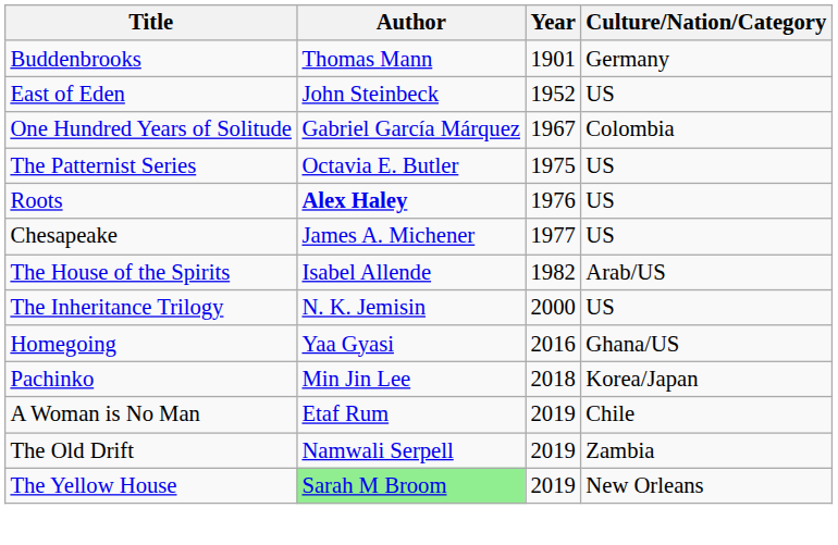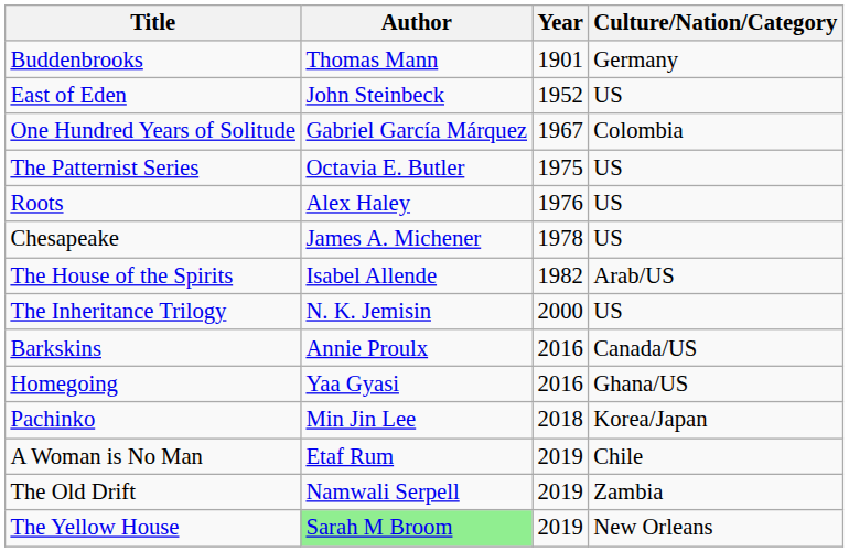Roots | Author: bold -> normal
Chesapeake | Year: 1977 -> 1978
+ row: Barkskins | Annie Proulx | 2016 | Canada/US
